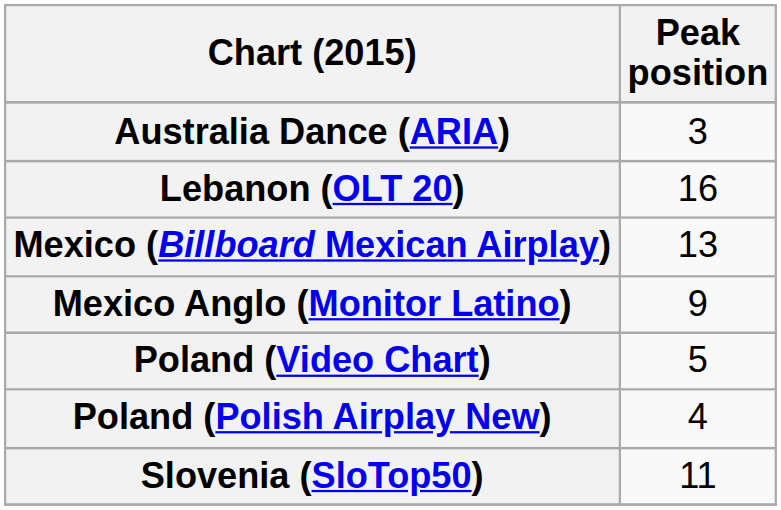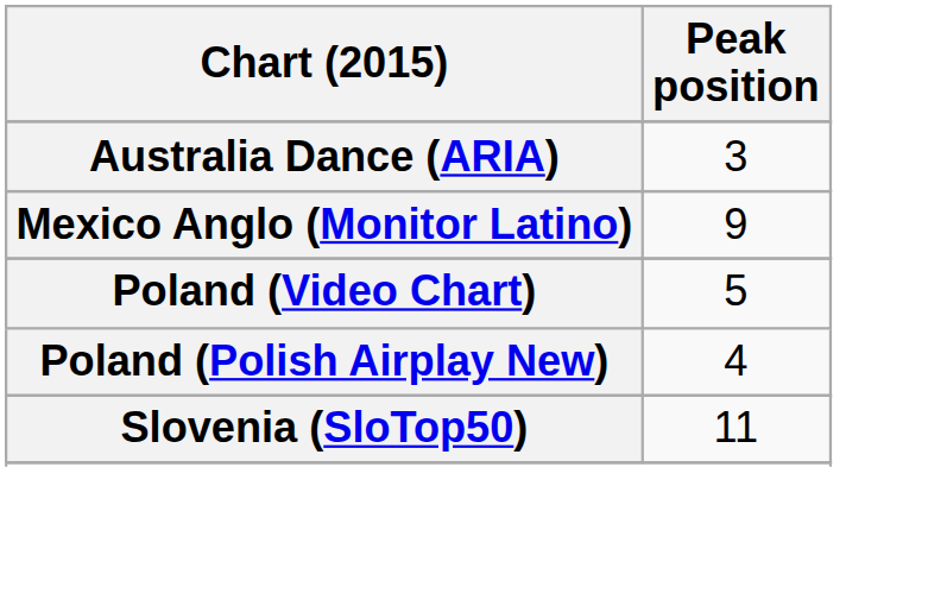- row: Lebanon (OLT 20) | 16
- row: Mexico (Billboard Mexican Airplay) | 13
